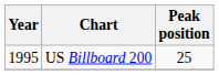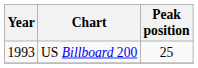US Billboard 200 | Year: 1995 -> 1993
